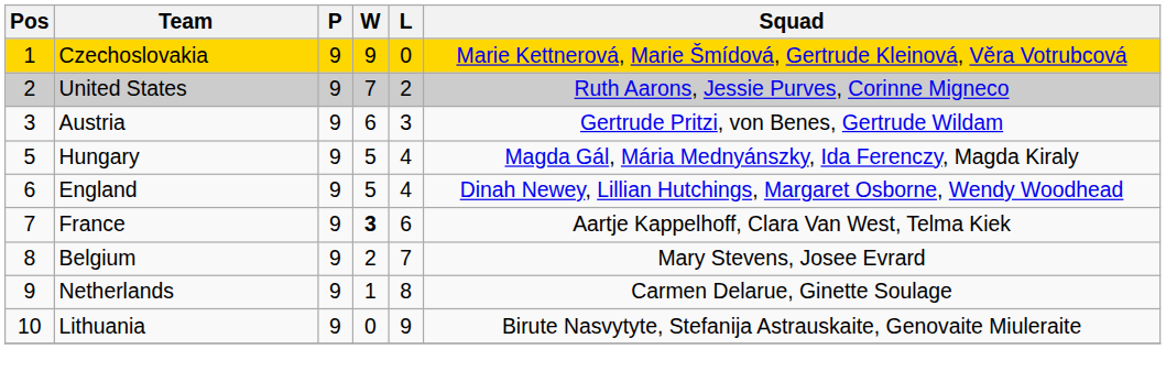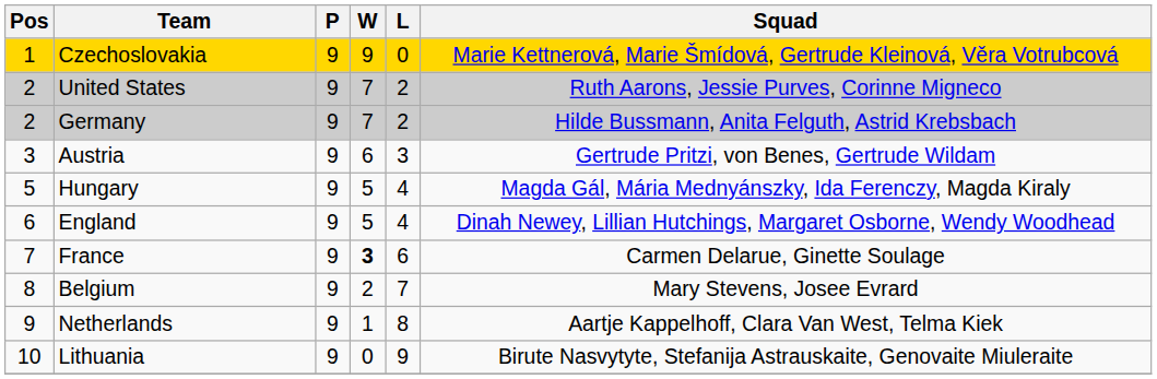+ row: 2 | Germany | 9 | 7 | 2 | Hilde Bussmann, Anita Felguth, Astrid Krebsbach
France | Squad: Aartje Kappelhoff, Clara Van West, Telma Kiek -> Carmen Delarue, Ginette Soulage
Netherlands | Squad: Carmen Delarue, Ginette Soulage -> Aartje Kappelhoff, Clara Van West, Telma Kiek
